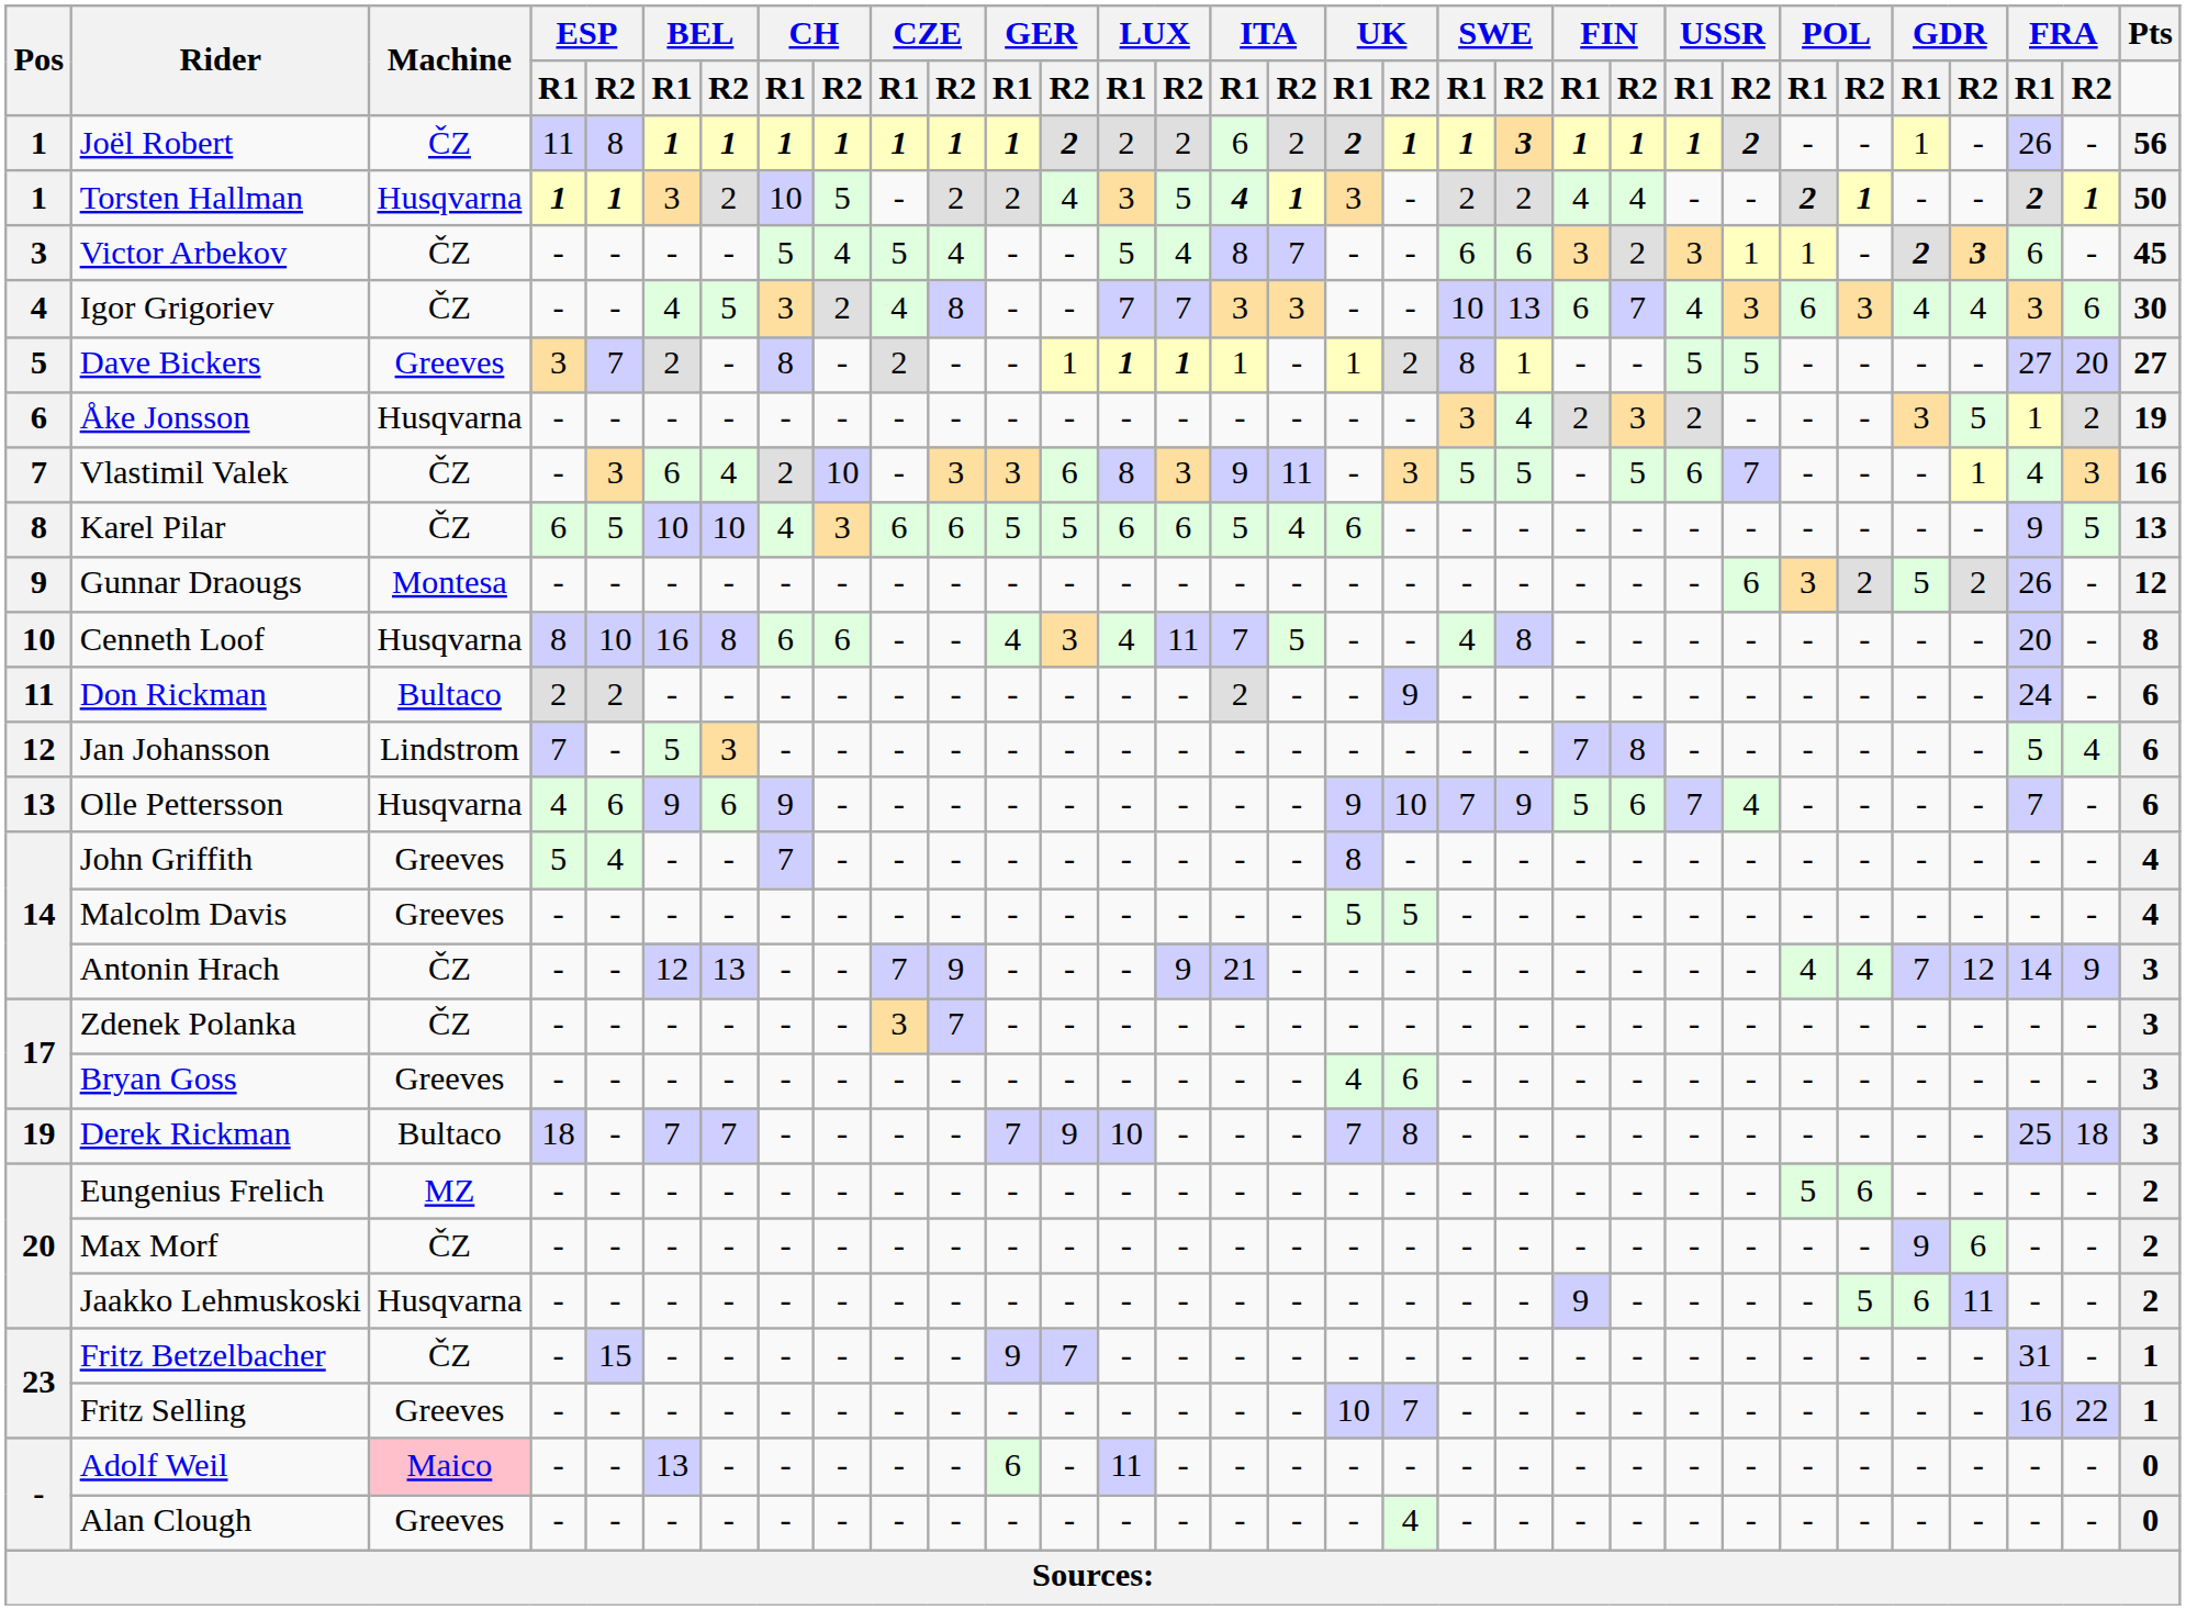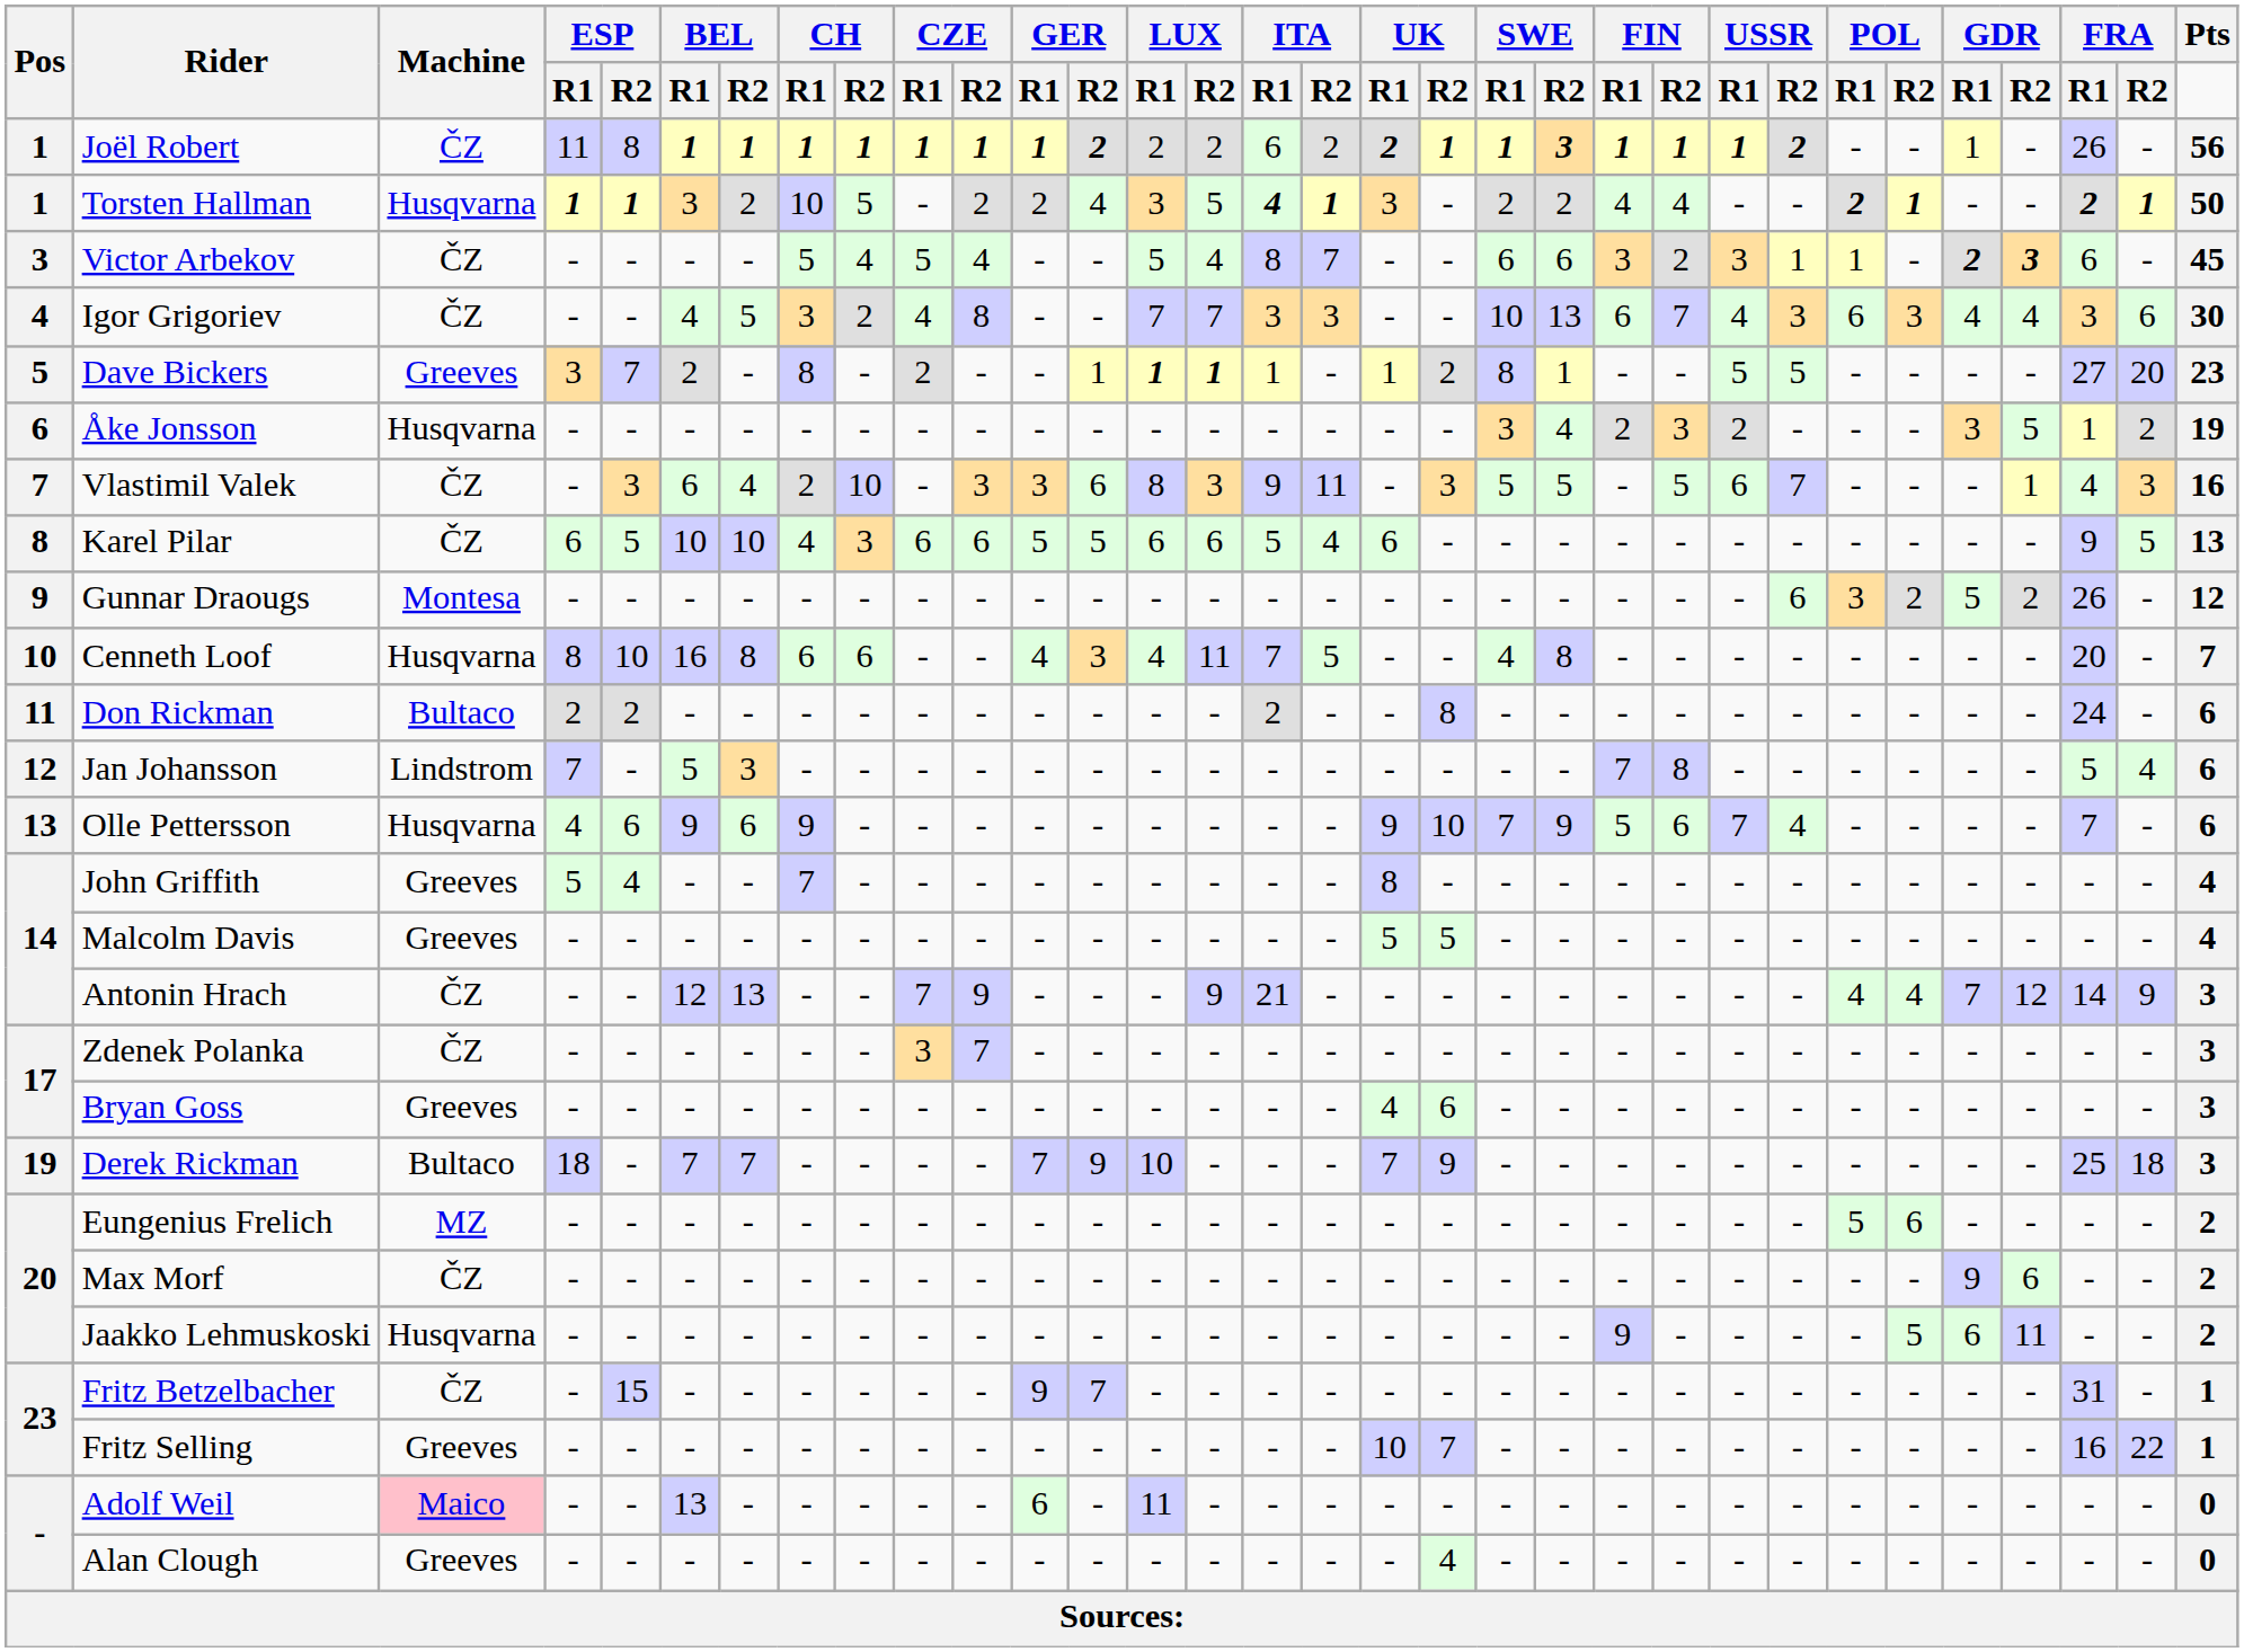Dave Bickers | Pts: 27 -> 23
Cenneth Loof | Pts: 8 -> 7
Don Rickman | UK / R2: 9 -> 8
Derek Rickman | UK / R2: 8 -> 9
